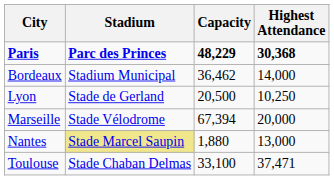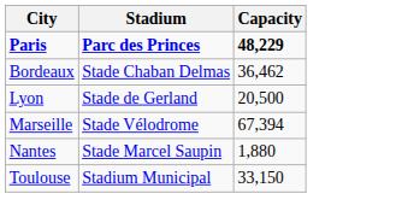- column: Highest Attendance | 30,368 | 14,000 | 10,250 | 20,000 | 13,000 | 37,471
Bordeaux | Stadium: Stadium Municipal -> Stade Chaban Delmas
Nantes | Stadium: khaki background -> no background
Toulouse | Stadium: Stade Chaban Delmas -> Stadium Municipal
Toulouse | Capacity: 33,100 -> 33,150
